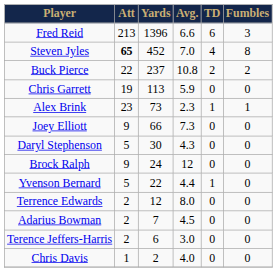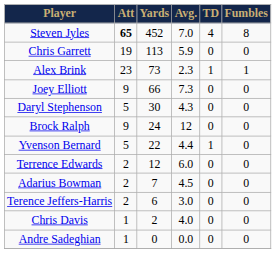- row: Fred Reid | 213 | 1396 | 6.6 | 6 | 3
- row: Buck Pierce | 22 | 237 | 10.8 | 2 | 2
Terrence Edwards | Avg.: 8.0 -> 6.0
+ row: Andre Sadeghian | 1 | 0 | 0.0 | 0 | 0
